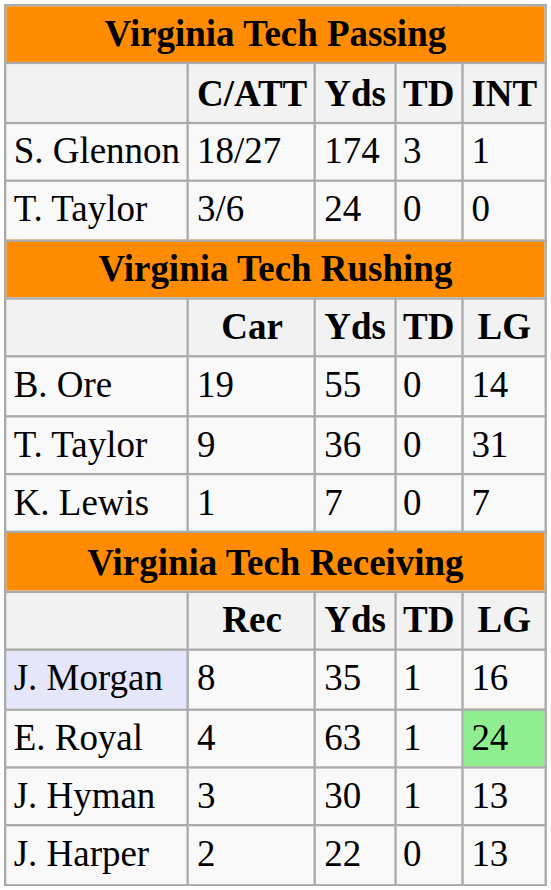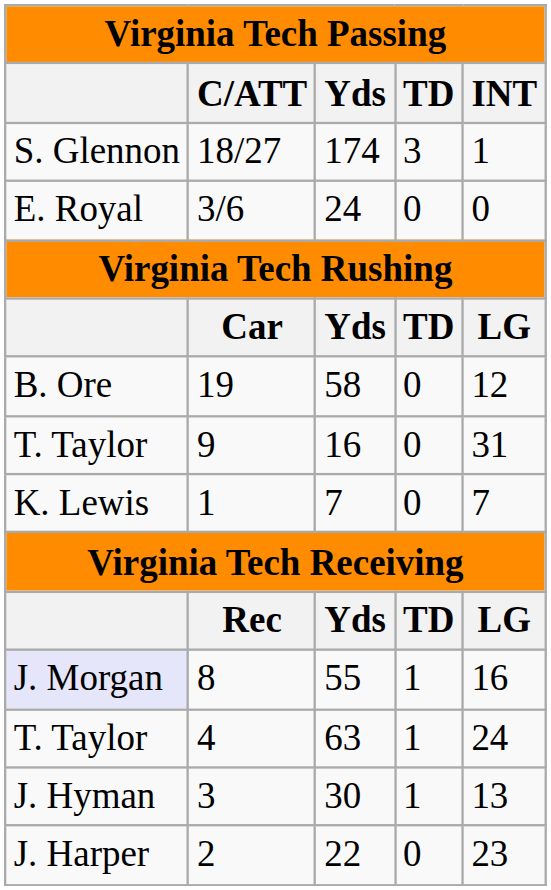3/6 | column 1: T. Taylor -> E. Royal
19 | Yds: 55 -> 58
19 | INT: 14 -> 12
9 | Yds: 36 -> 16
8 | Yds: 35 -> 55
4 | column 1: E. Royal -> T. Taylor
4 | INT: lightgreen background -> no background
2 | INT: 13 -> 23
